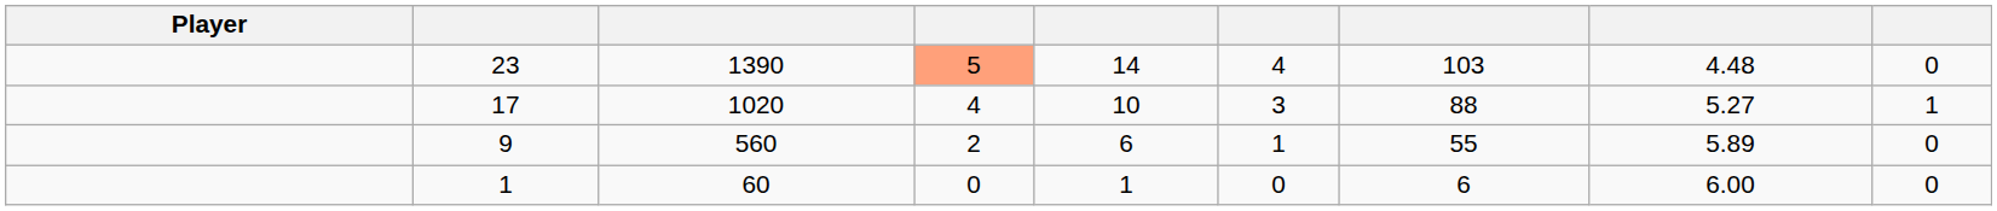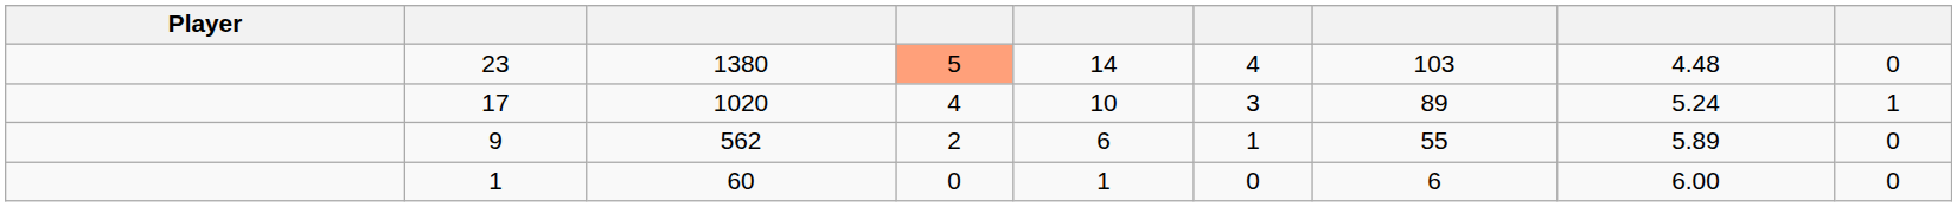23 | column 3: 1390 -> 1380
17 | column 7: 88 -> 89
17 | column 8: 5.27 -> 5.24
9 | column 3: 560 -> 562
